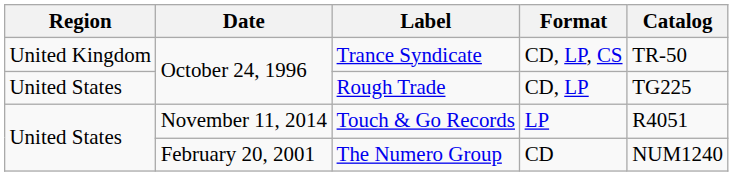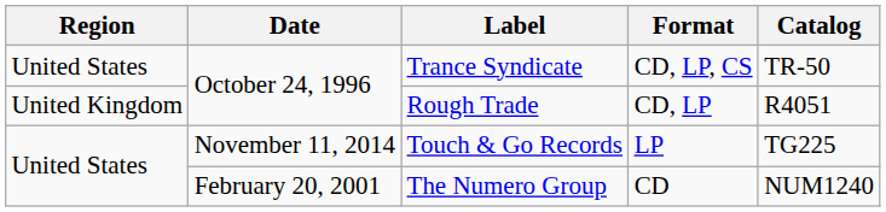Trance Syndicate | Region: United Kingdom -> United States
Rough Trade | Region: United States -> United Kingdom
Rough Trade | Catalog: TG225 -> R4051
Touch & Go Records | Catalog: R4051 -> TG225
